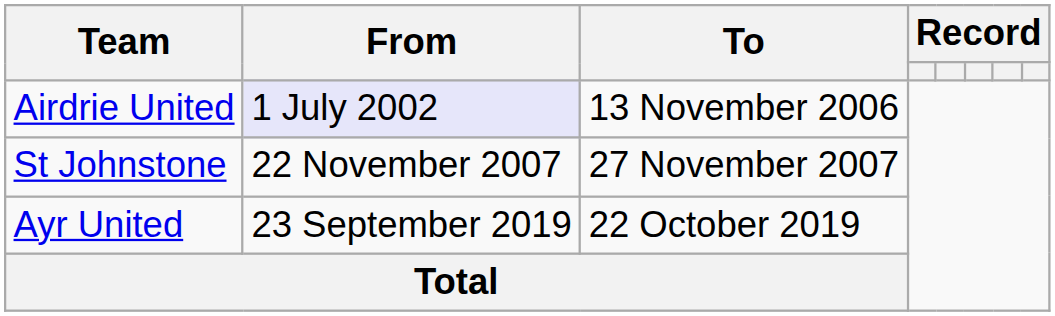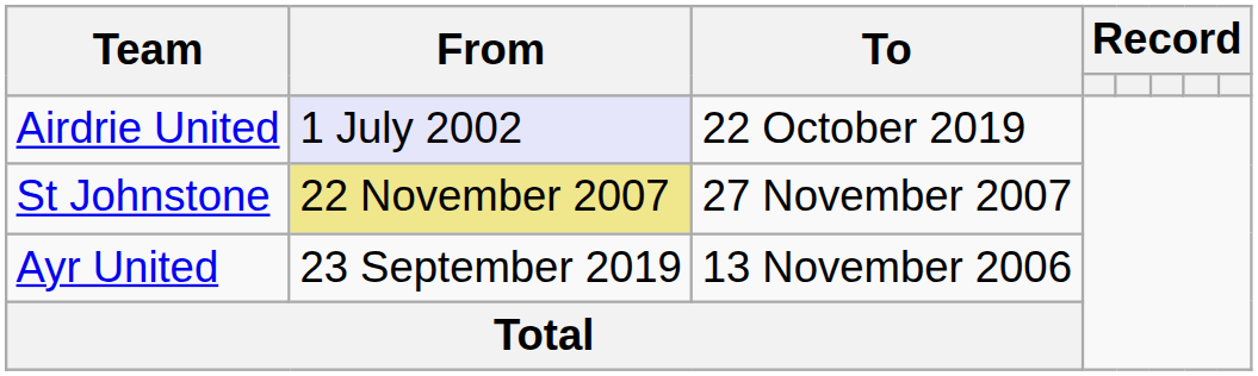Airdrie United | To: 13 November 2006 -> 22 October 2019
St Johnstone | From: no background -> khaki background
Ayr United | To: 22 October 2019 -> 13 November 2006
